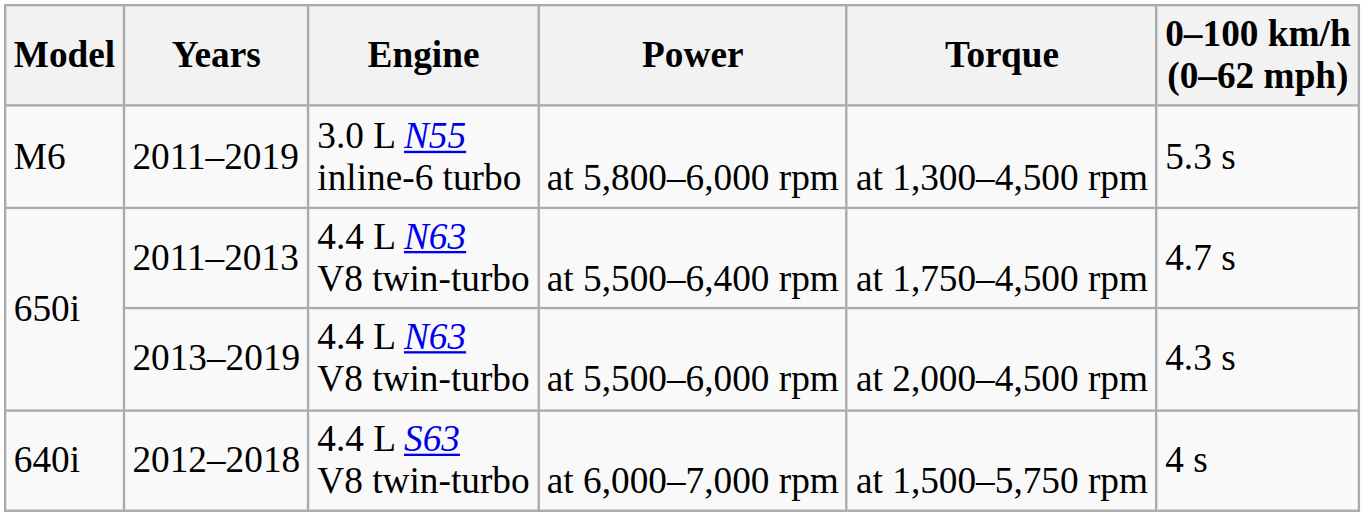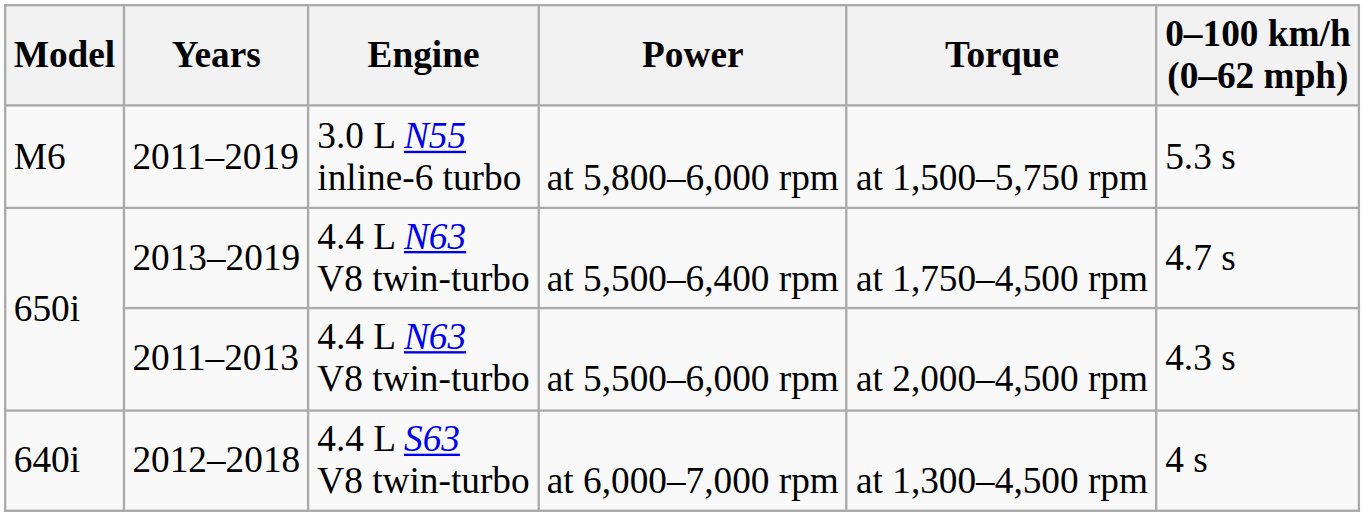at 5,800–6,000 rpm | Torque: at 1,300–4,500 rpm -> at 1,500–5,750 rpm
at 5,500–6,400 rpm | Years: 2011–2013 -> 2013–2019
at 5,500–6,000 rpm | Years: 2013–2019 -> 2011–2013
at 6,000–7,000 rpm | Torque: at 1,500–5,750 rpm -> at 1,300–4,500 rpm
